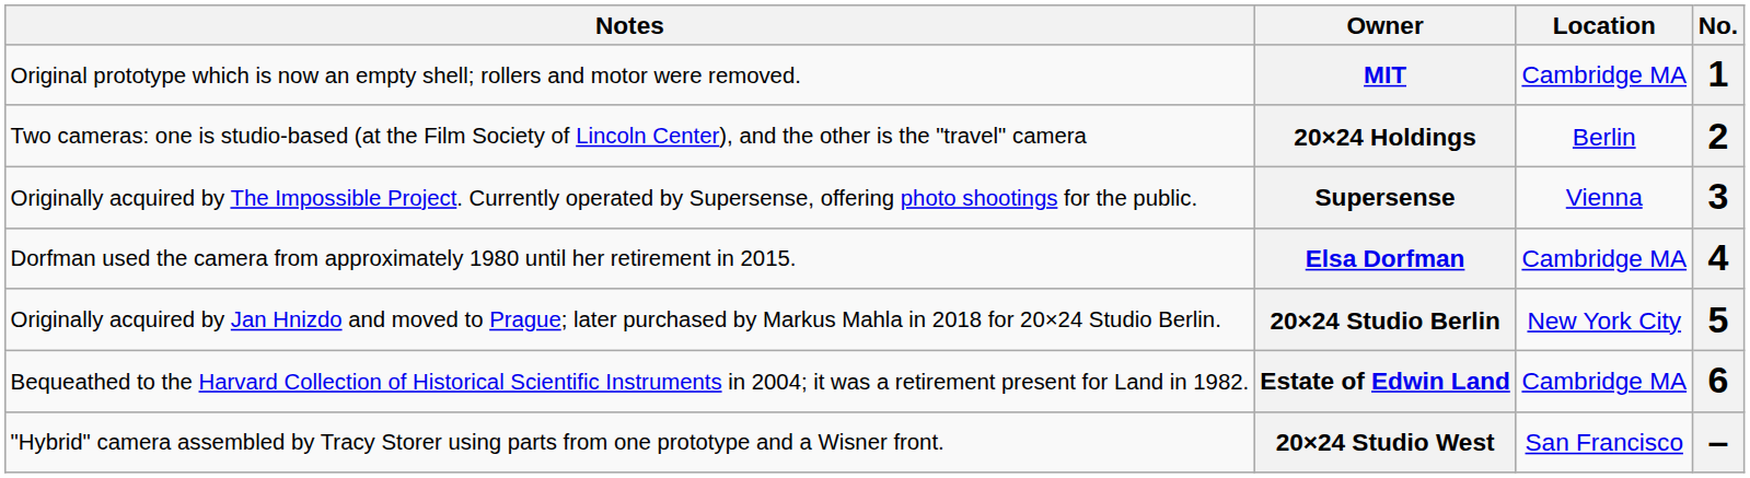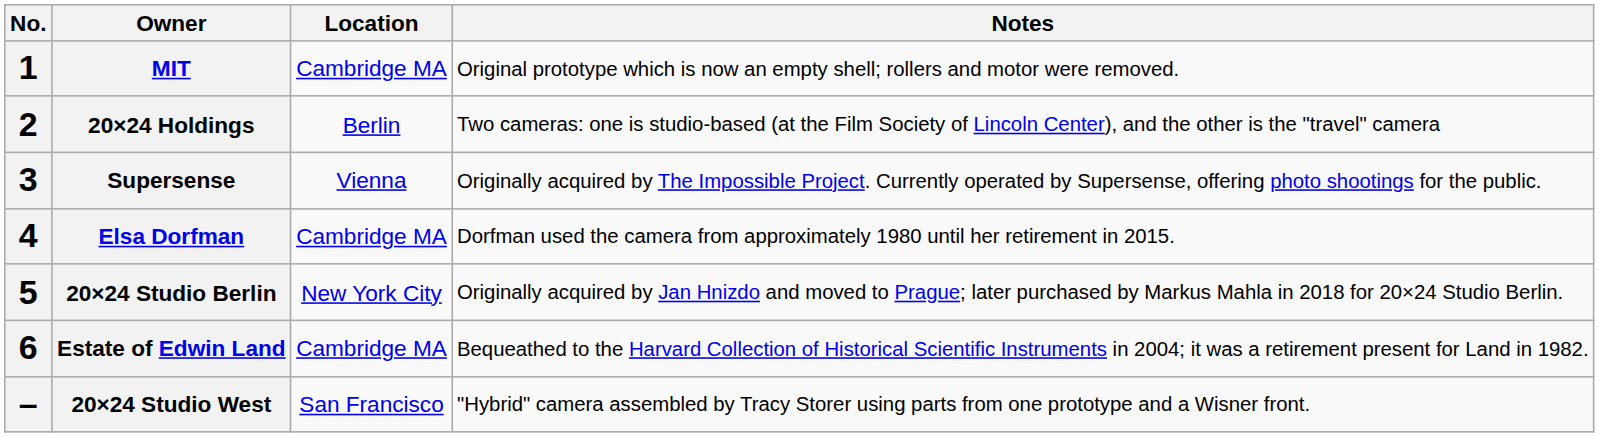columns swapped: No. <-> Notes
